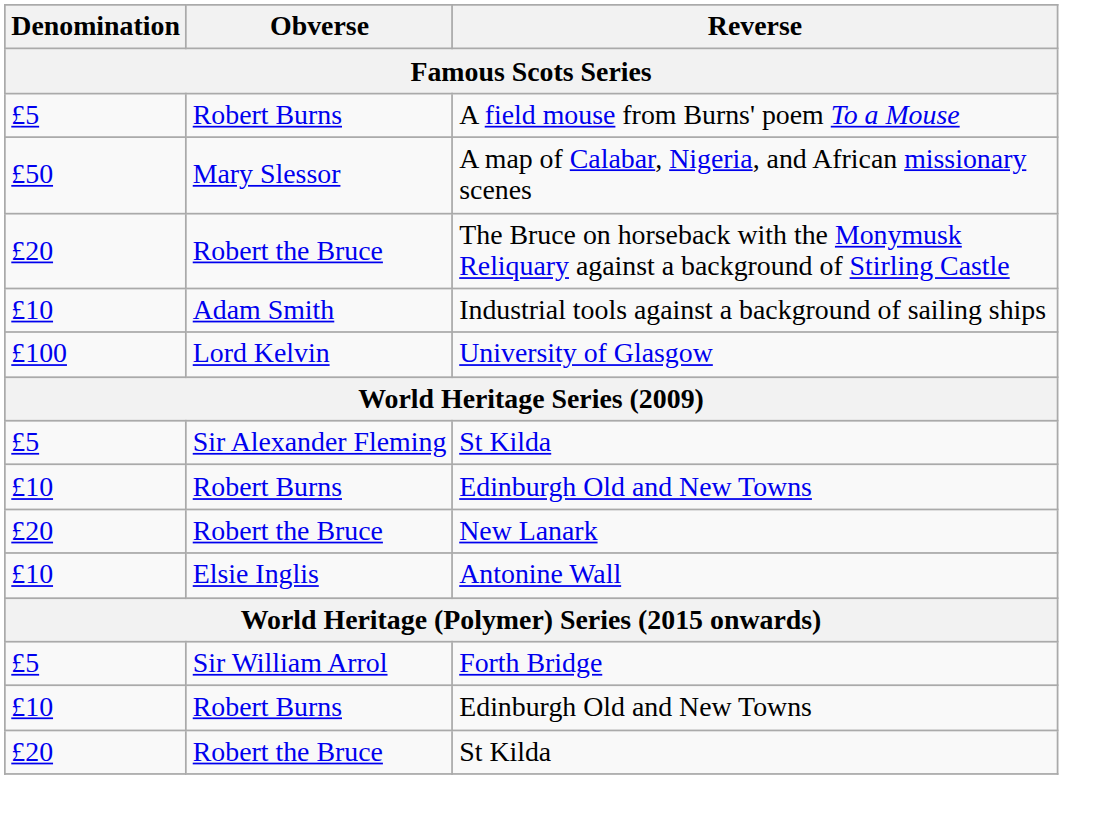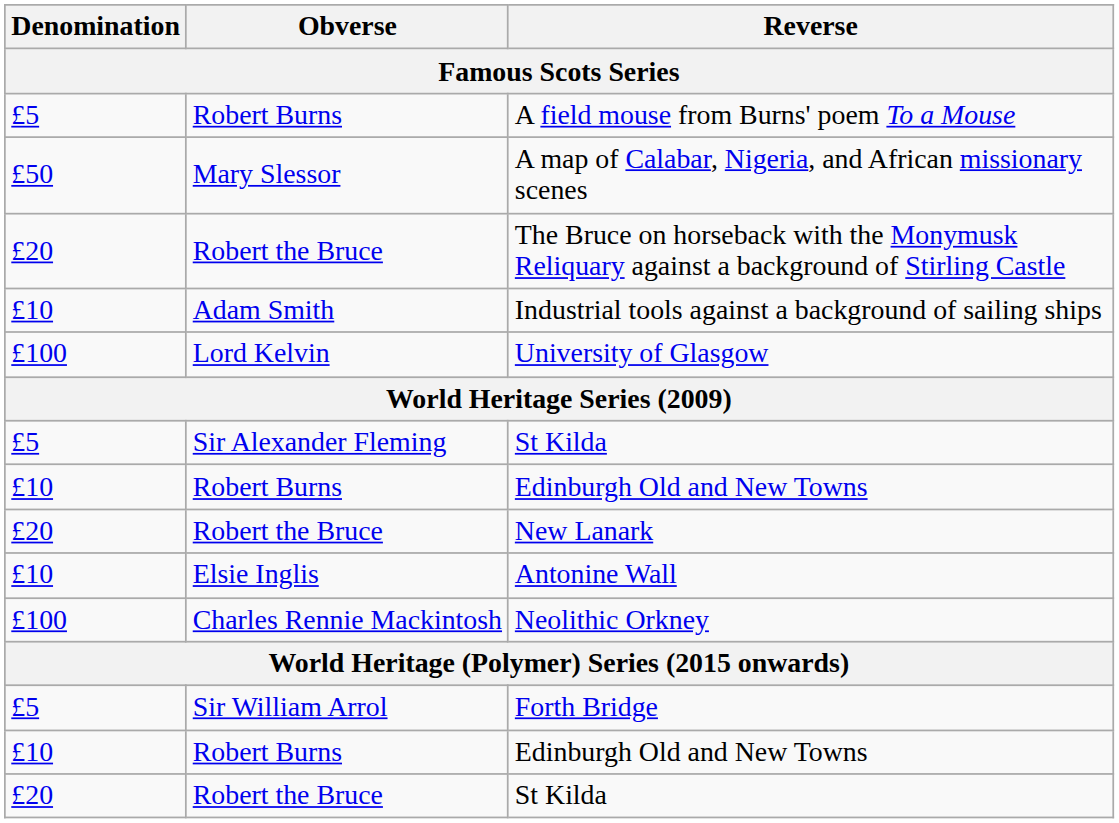+ row: £100 | Charles Rennie Mackintosh | Neolithic Orkney
